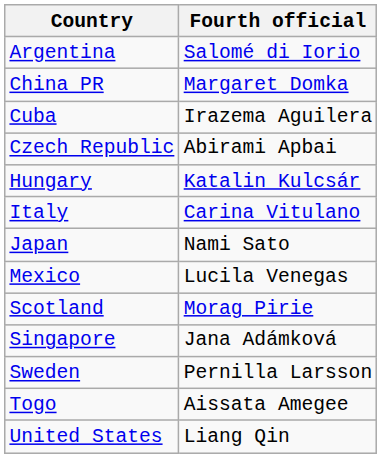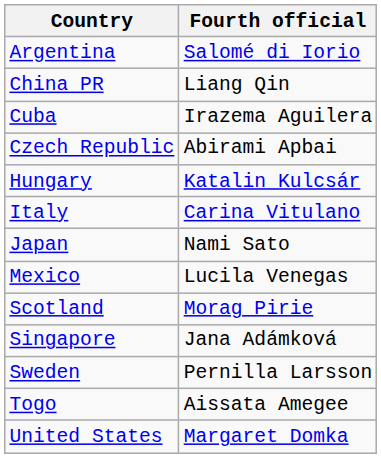China PR | Fourth official: Margaret Domka -> Liang Qin
United States | Fourth official: Liang Qin -> Margaret Domka
